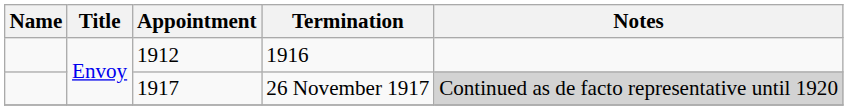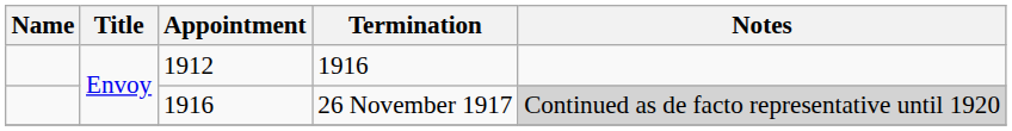26 November 1917 | Appointment: 1917 -> 1916
